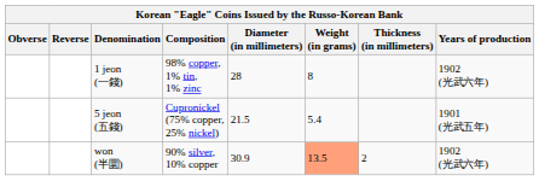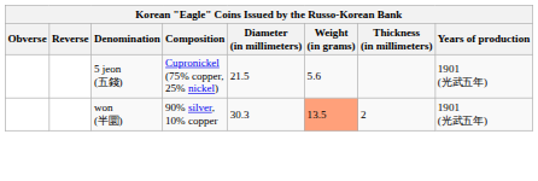- row: 1 jeon (一錢) | 98% copper, 1% tin, 1% zinc | 28 | 8 | 1902 (光武六年)
5 jeon (五錢) | Weight (in grams): 5.4 -> 5.6
won (半圜) | Diameter (in millimeters): 30.9 -> 30.3
won (半圜) | Years of production: 1902 (光武六年) -> 1901 (光武五年)
